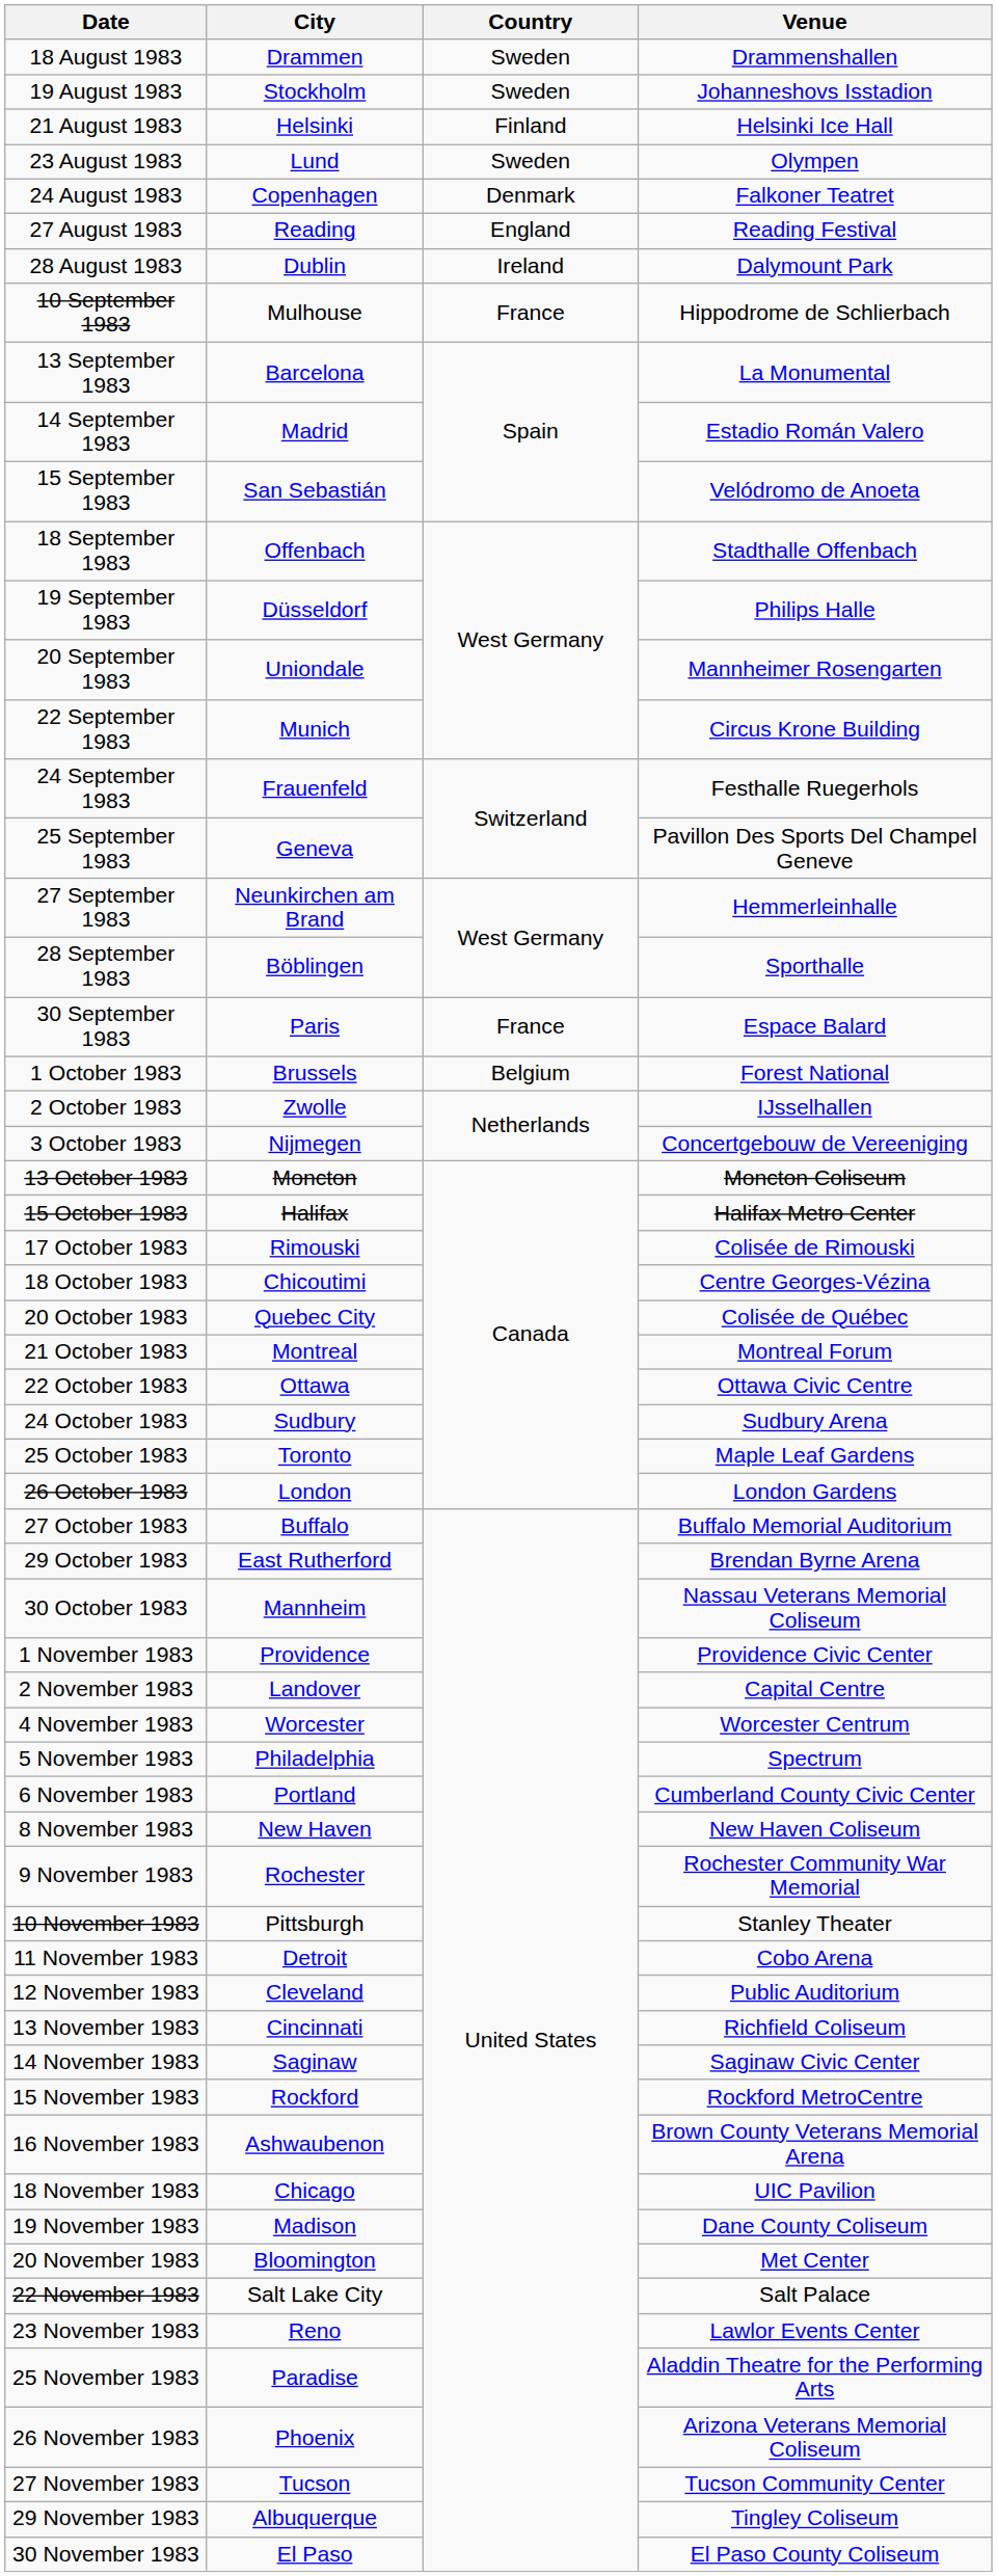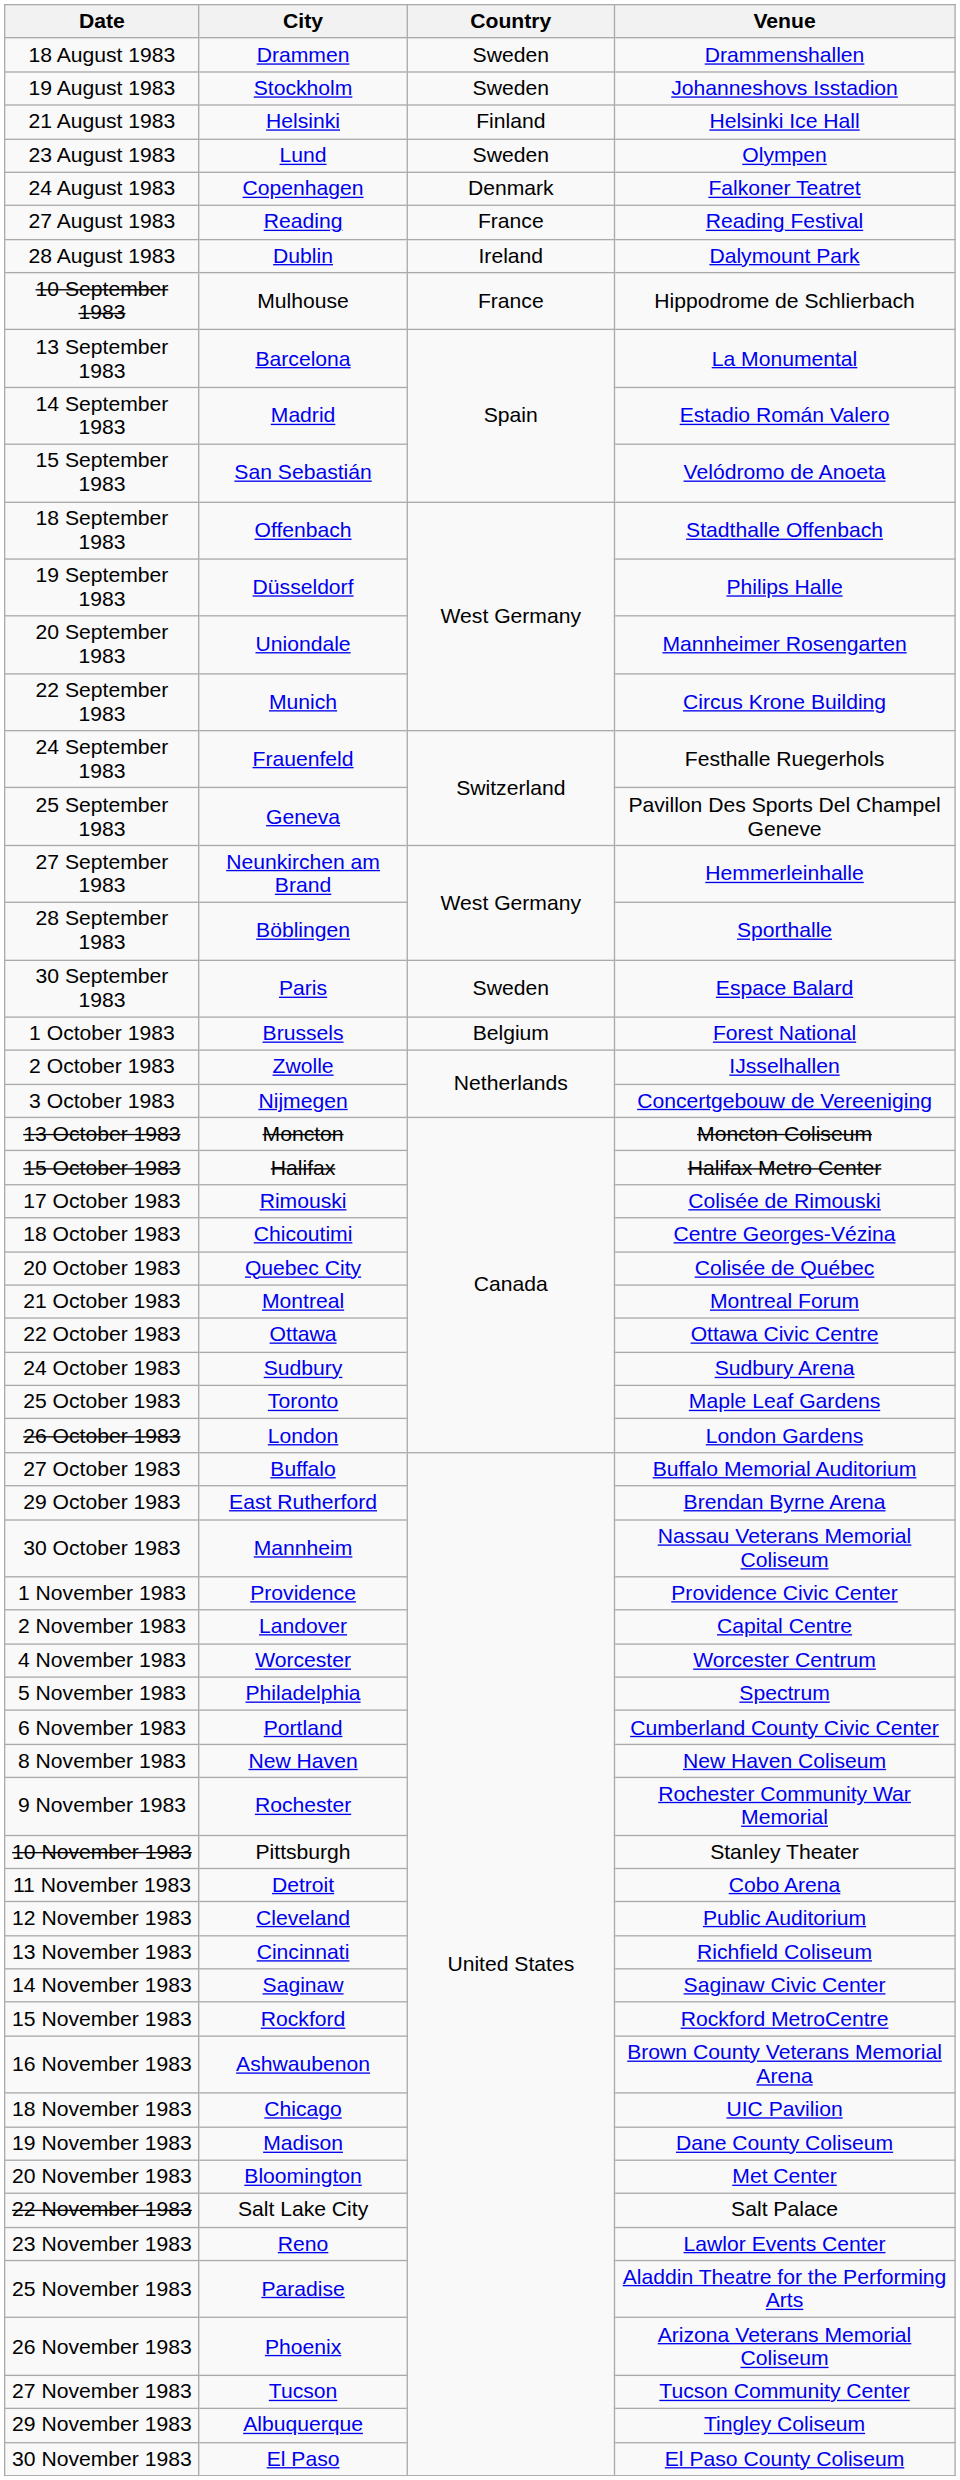27 August 1983 | Country: England -> France
30 September 1983 | Country: France -> Sweden
